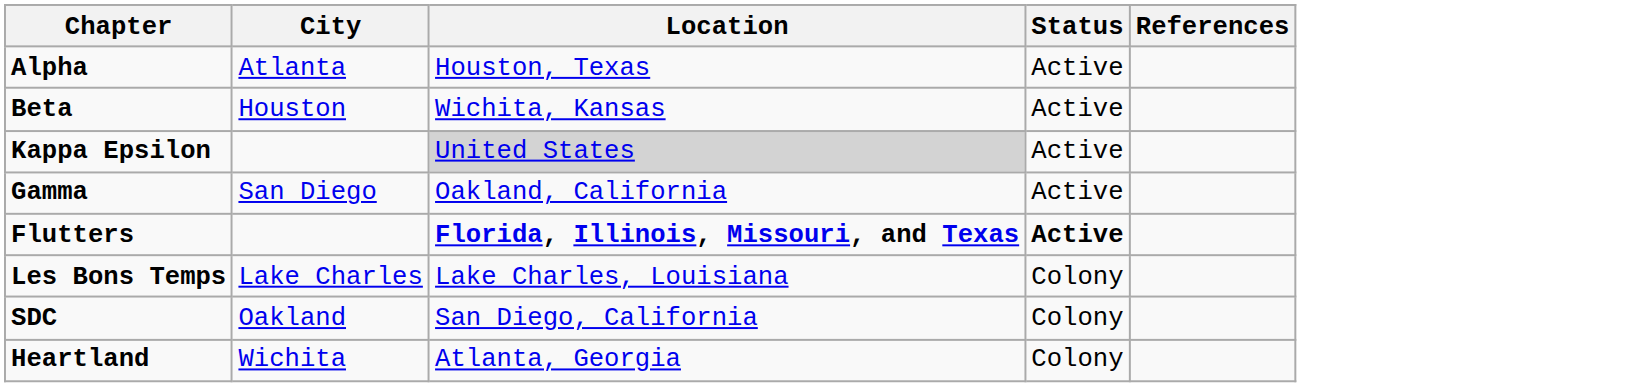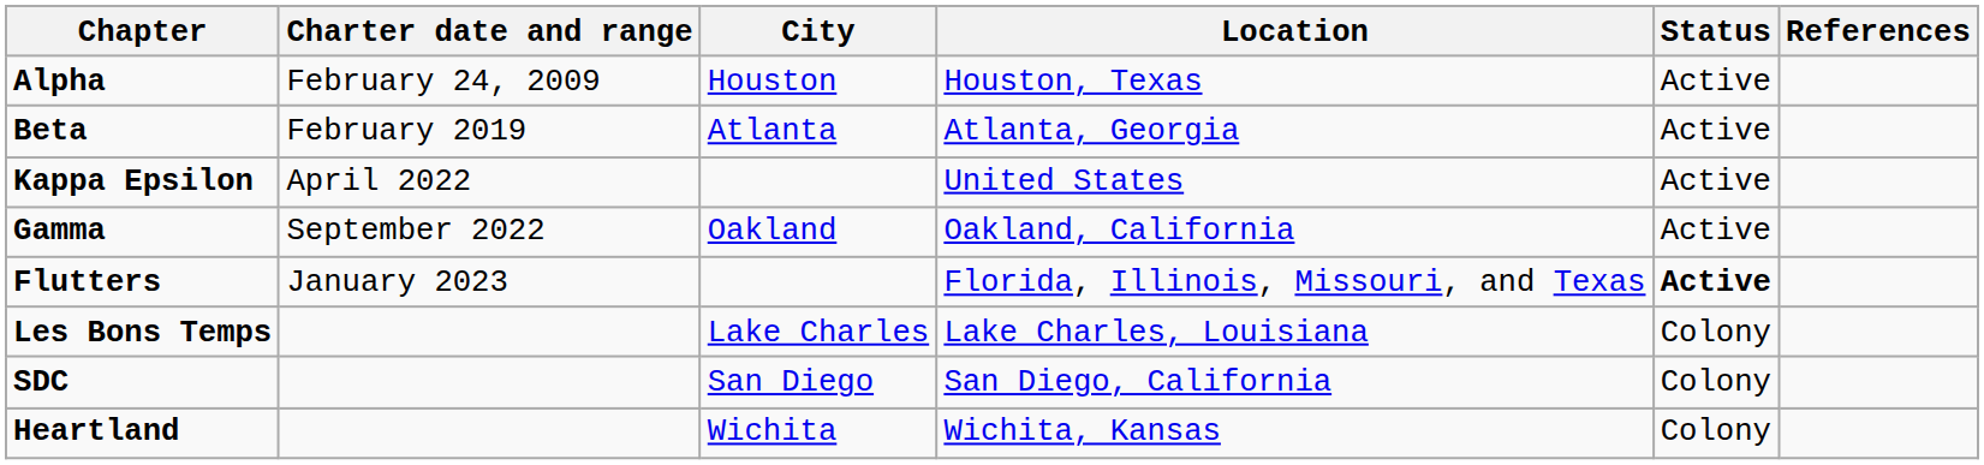+ column: Charter date and range | February 24, 2009 | February 2019 | April 2022 | September 2022 | January 2023
Alpha | City: Atlanta -> Houston
Beta | City: Houston -> Atlanta
Beta | Location: Wichita, Kansas -> Atlanta, Georgia
Kappa Epsilon | Location: lightgrey background -> no background
Gamma | City: San Diego -> Oakland
Flutters | Location: bold -> normal
SDC | City: Oakland -> San Diego
Heartland | Location: Atlanta, Georgia -> Wichita, Kansas
